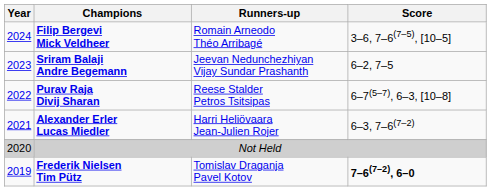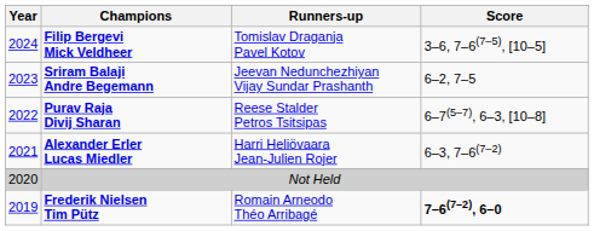Filip Bergevi Mick Veldheer | Runners-up: Romain Arneodo Théo Arribagé -> Tomislav Draganja Pavel Kotov
Frederik Nielsen Tim Pütz | Runners-up: Tomislav Draganja Pavel Kotov -> Romain Arneodo Théo Arribagé
